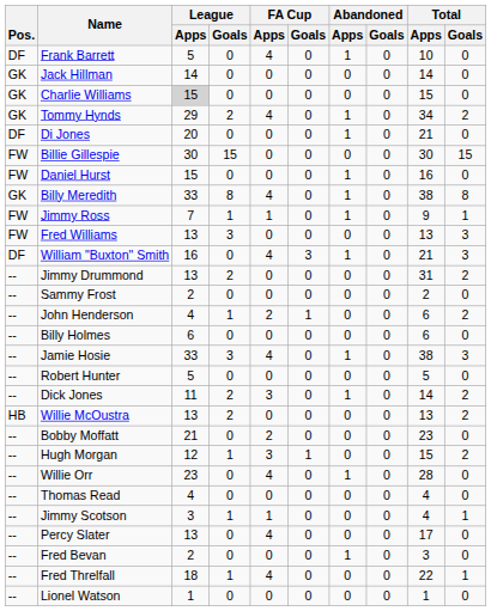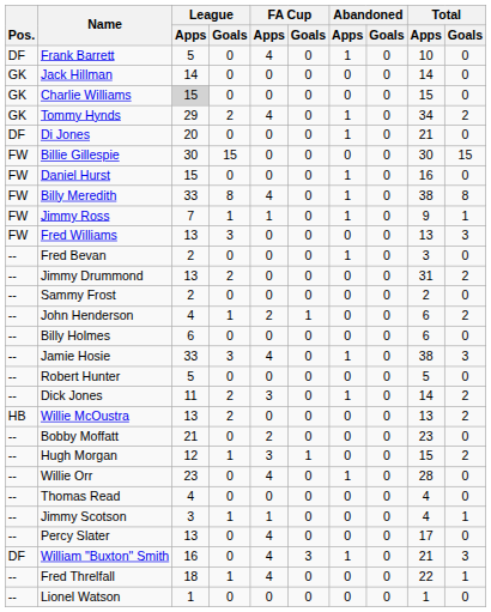Billy Meredith | Pos.: GK -> FW
rows swapped: Fred Bevan <-> William "Buxton" Smith
